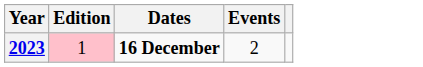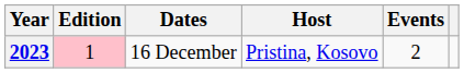+ column: Host | Pristina, Kosovo
2023 | Dates: bold -> normal
